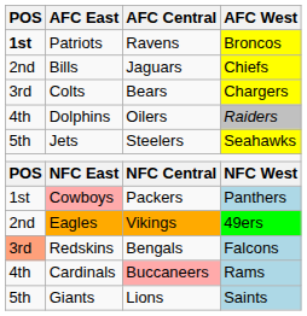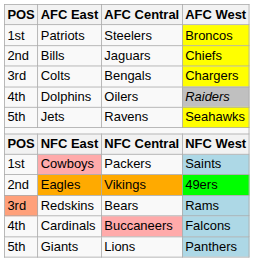Patriots | POS: bold -> normal
Patriots | AFC Central: Ravens -> Steelers
Colts | AFC Central: Bears -> Bengals
Jets | AFC Central: Steelers -> Ravens
Cowboys | AFC West: Panthers -> Saints
Redskins | AFC Central: Bengals -> Bears
Redskins | AFC West: Falcons -> Rams
Cardinals | AFC West: Rams -> Falcons
Giants | AFC West: Saints -> Panthers
